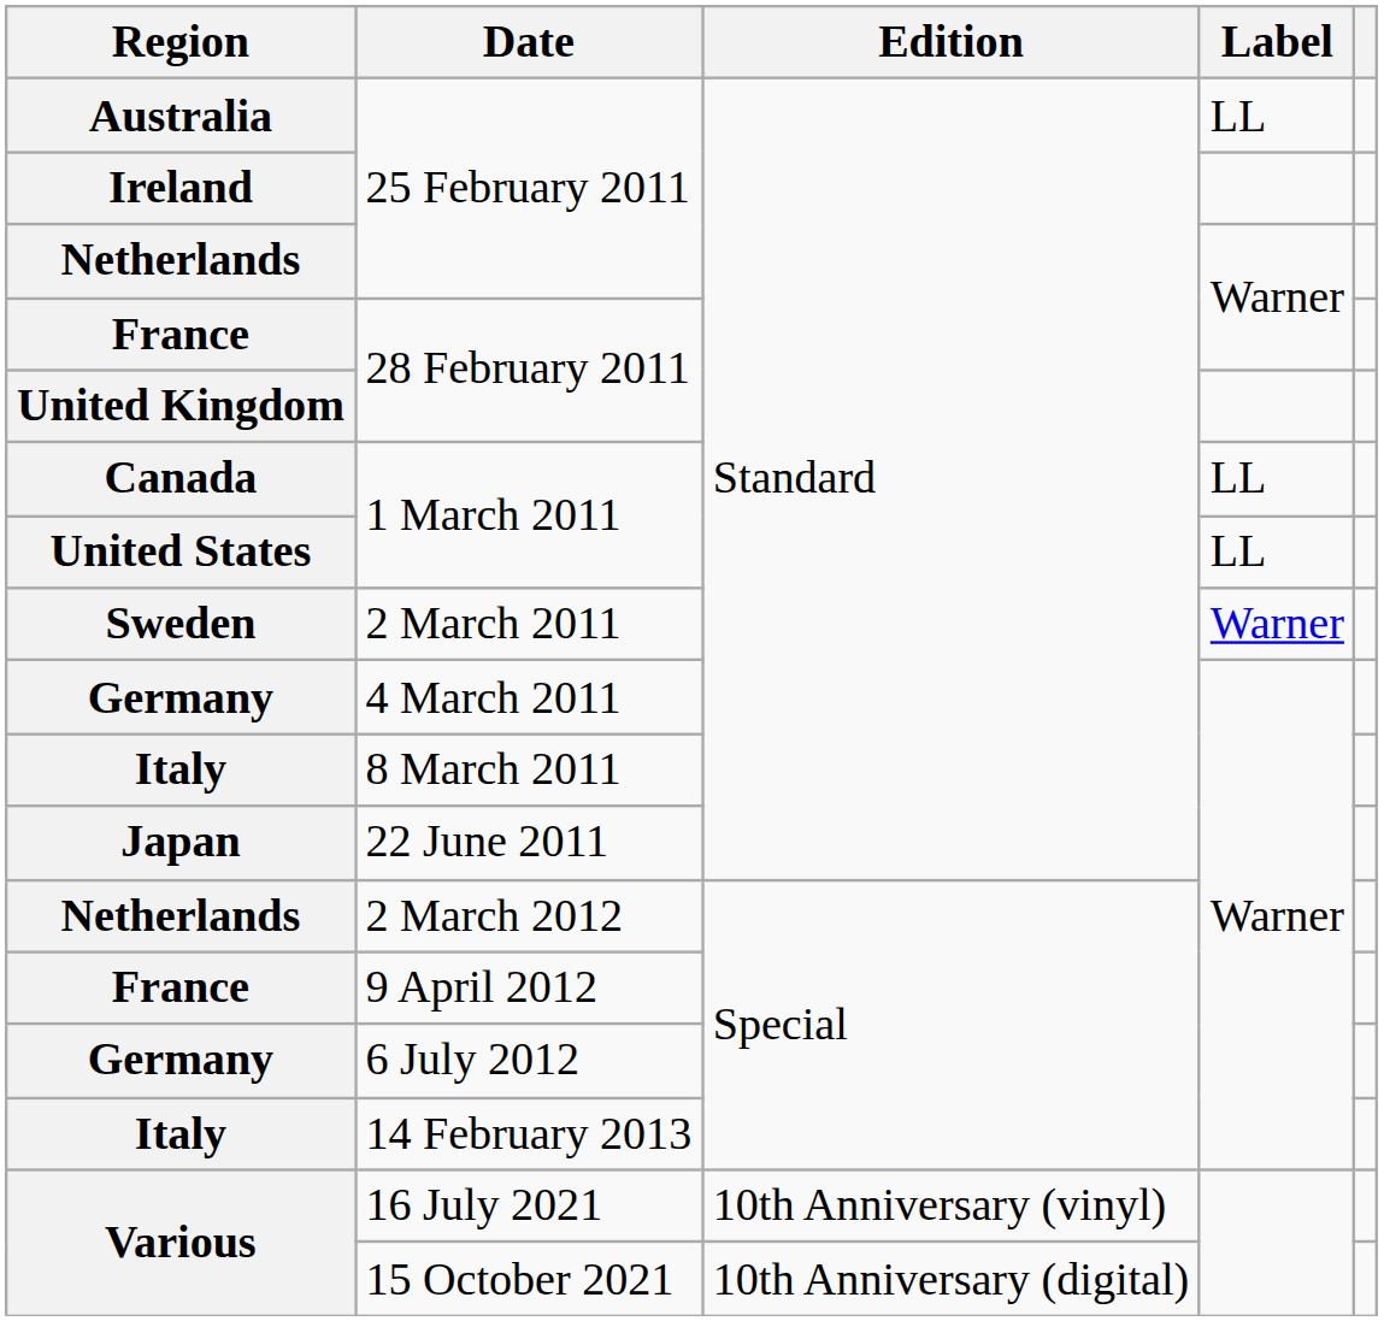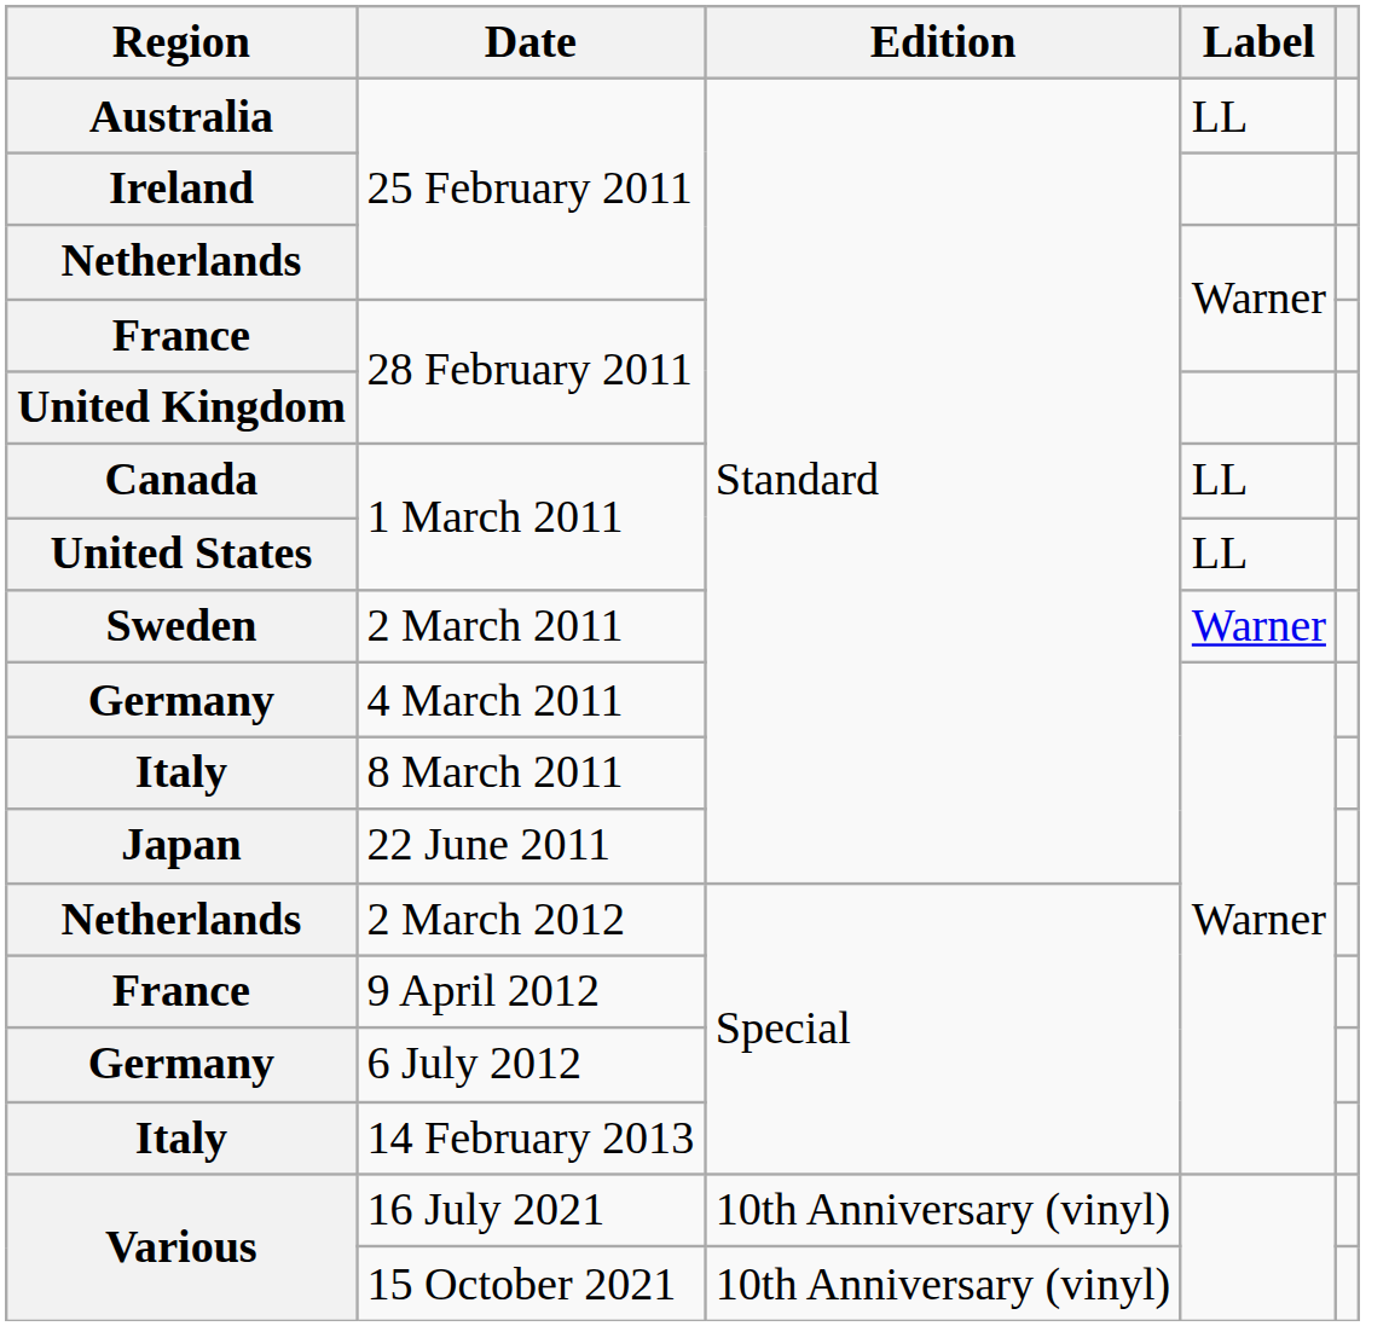15 October 2021 | Edition: 10th Anniversary (digital) -> 10th Anniversary (vinyl)
